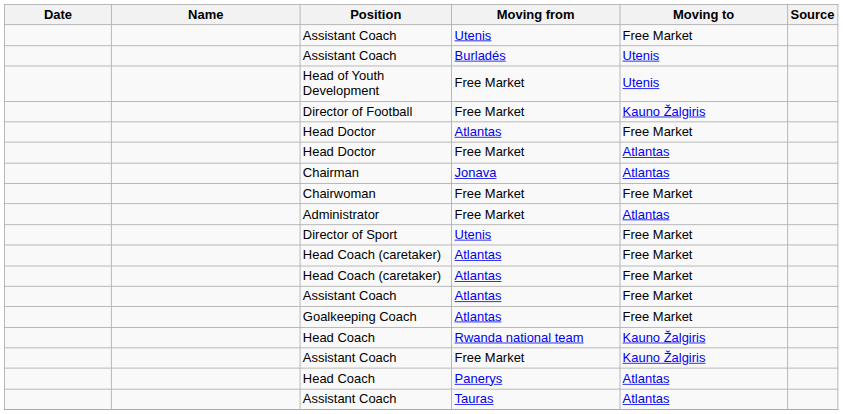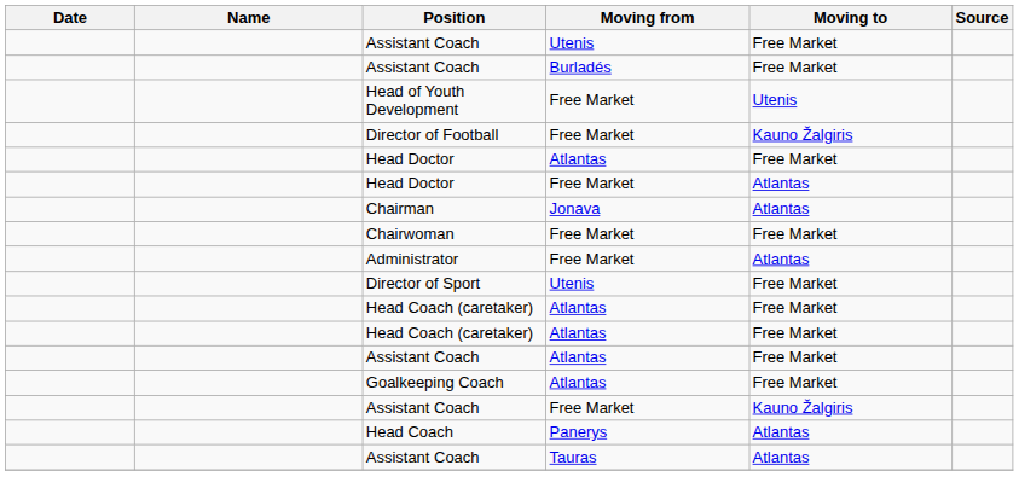Assistant Coach / Burladés | Moving to: Utenis -> Free Market
- row: Head Coach | Rwanda national team | Kauno Žalgiris
